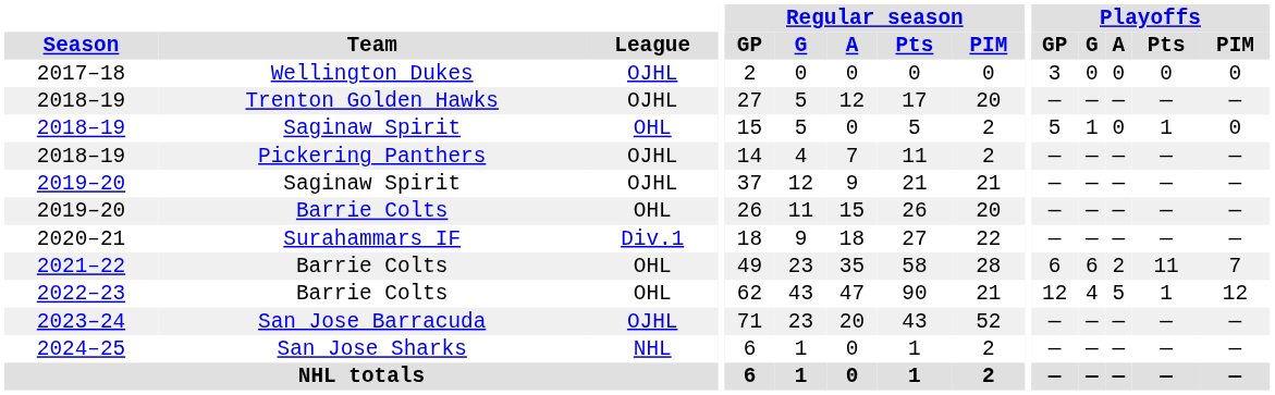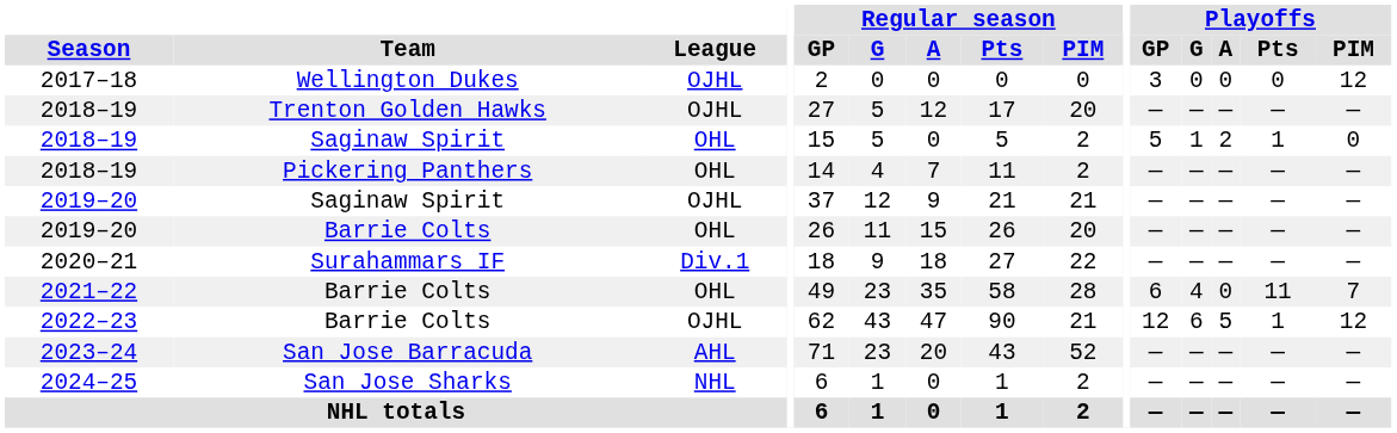2017–18 | Playoffs / PIM: 0 -> 12
2018–19 / Saginaw Spirit | Playoffs / A: 0 -> 2
2018–19 / Pickering Panthers | League: OJHL -> OHL
2021–22 | Playoffs / G: 6 -> 4
2021–22 | Playoffs / A: 2 -> 0
2022–23 | League: OHL -> OJHL
2022–23 | Playoffs / G: 4 -> 6
2023–24 | League: OJHL -> AHL
